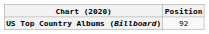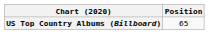US Top Country Albums (Billboard) | Position: 92 -> 65
